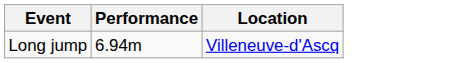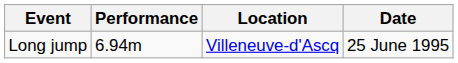+ column: Date | 25 June 1995
